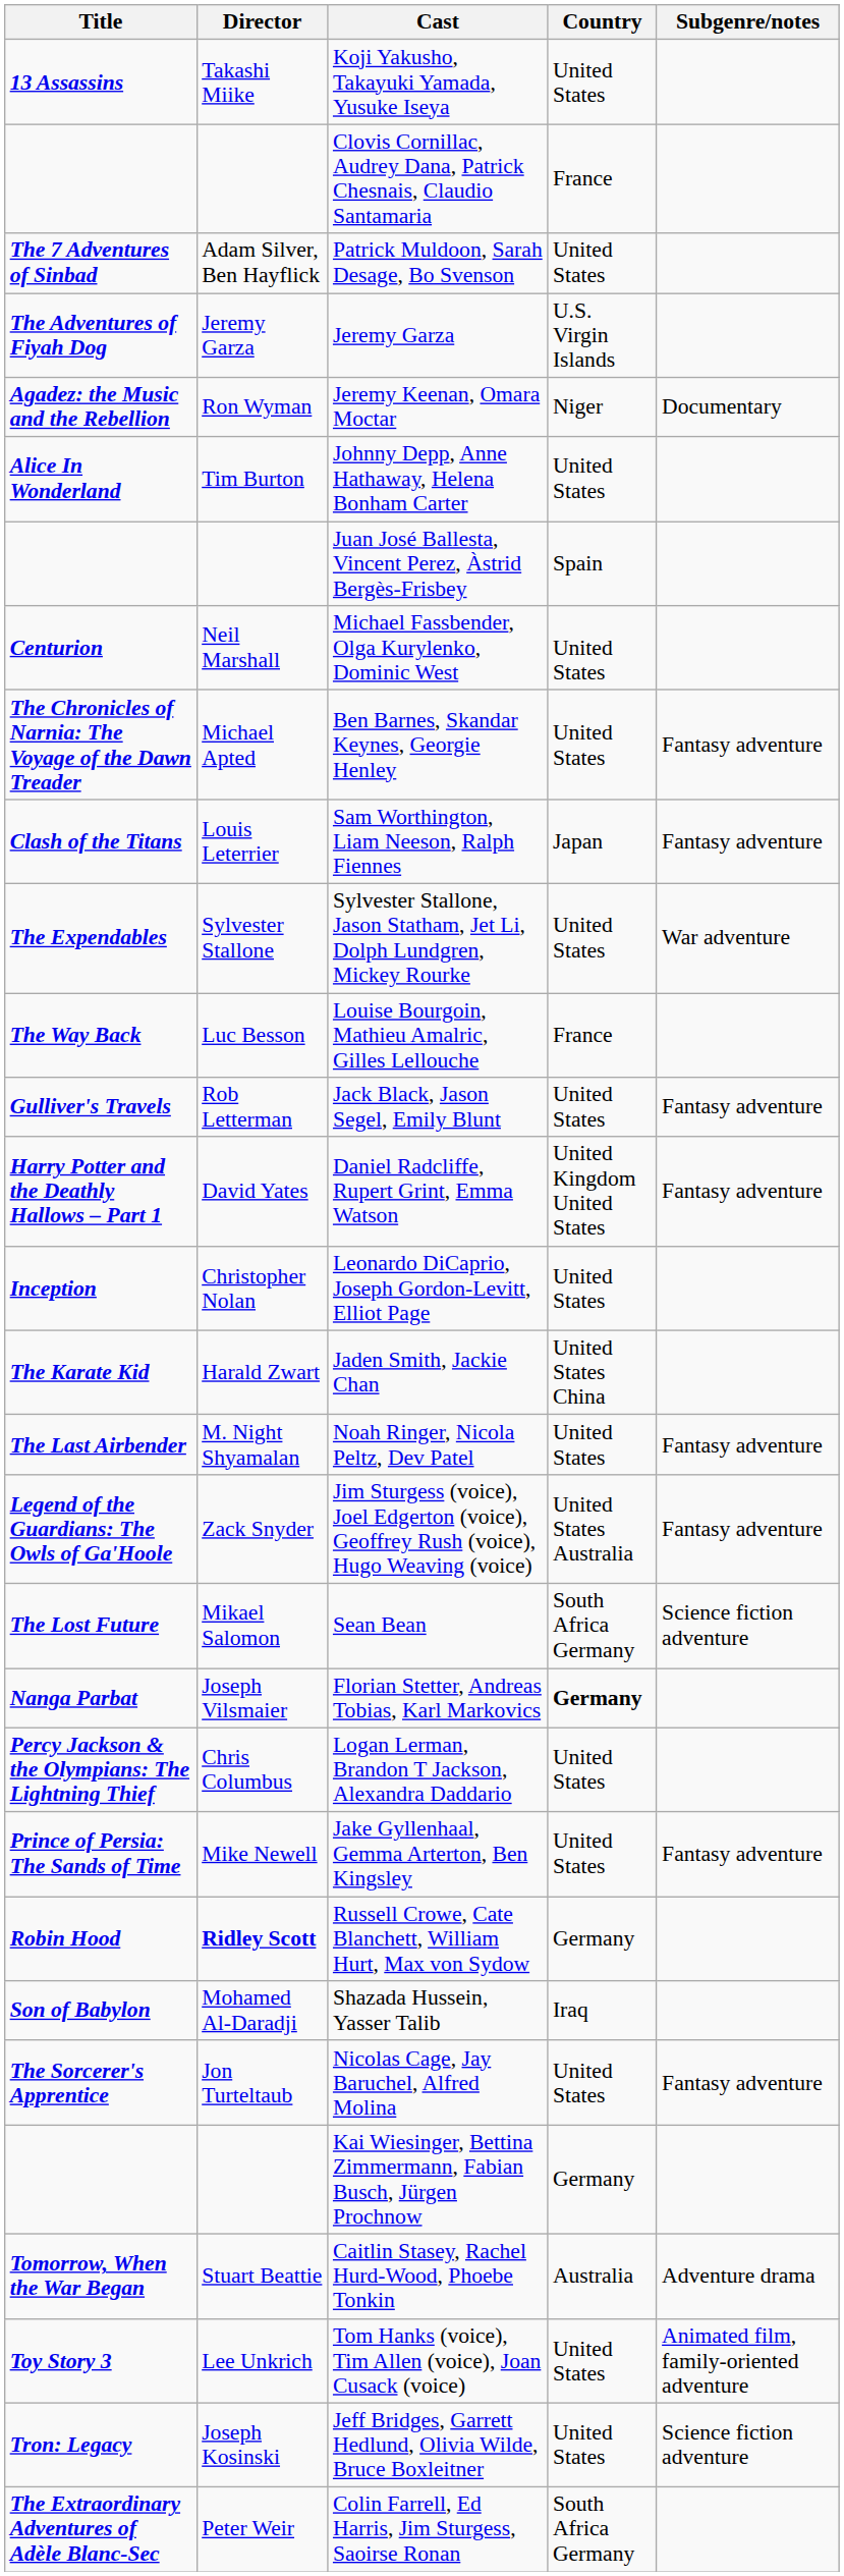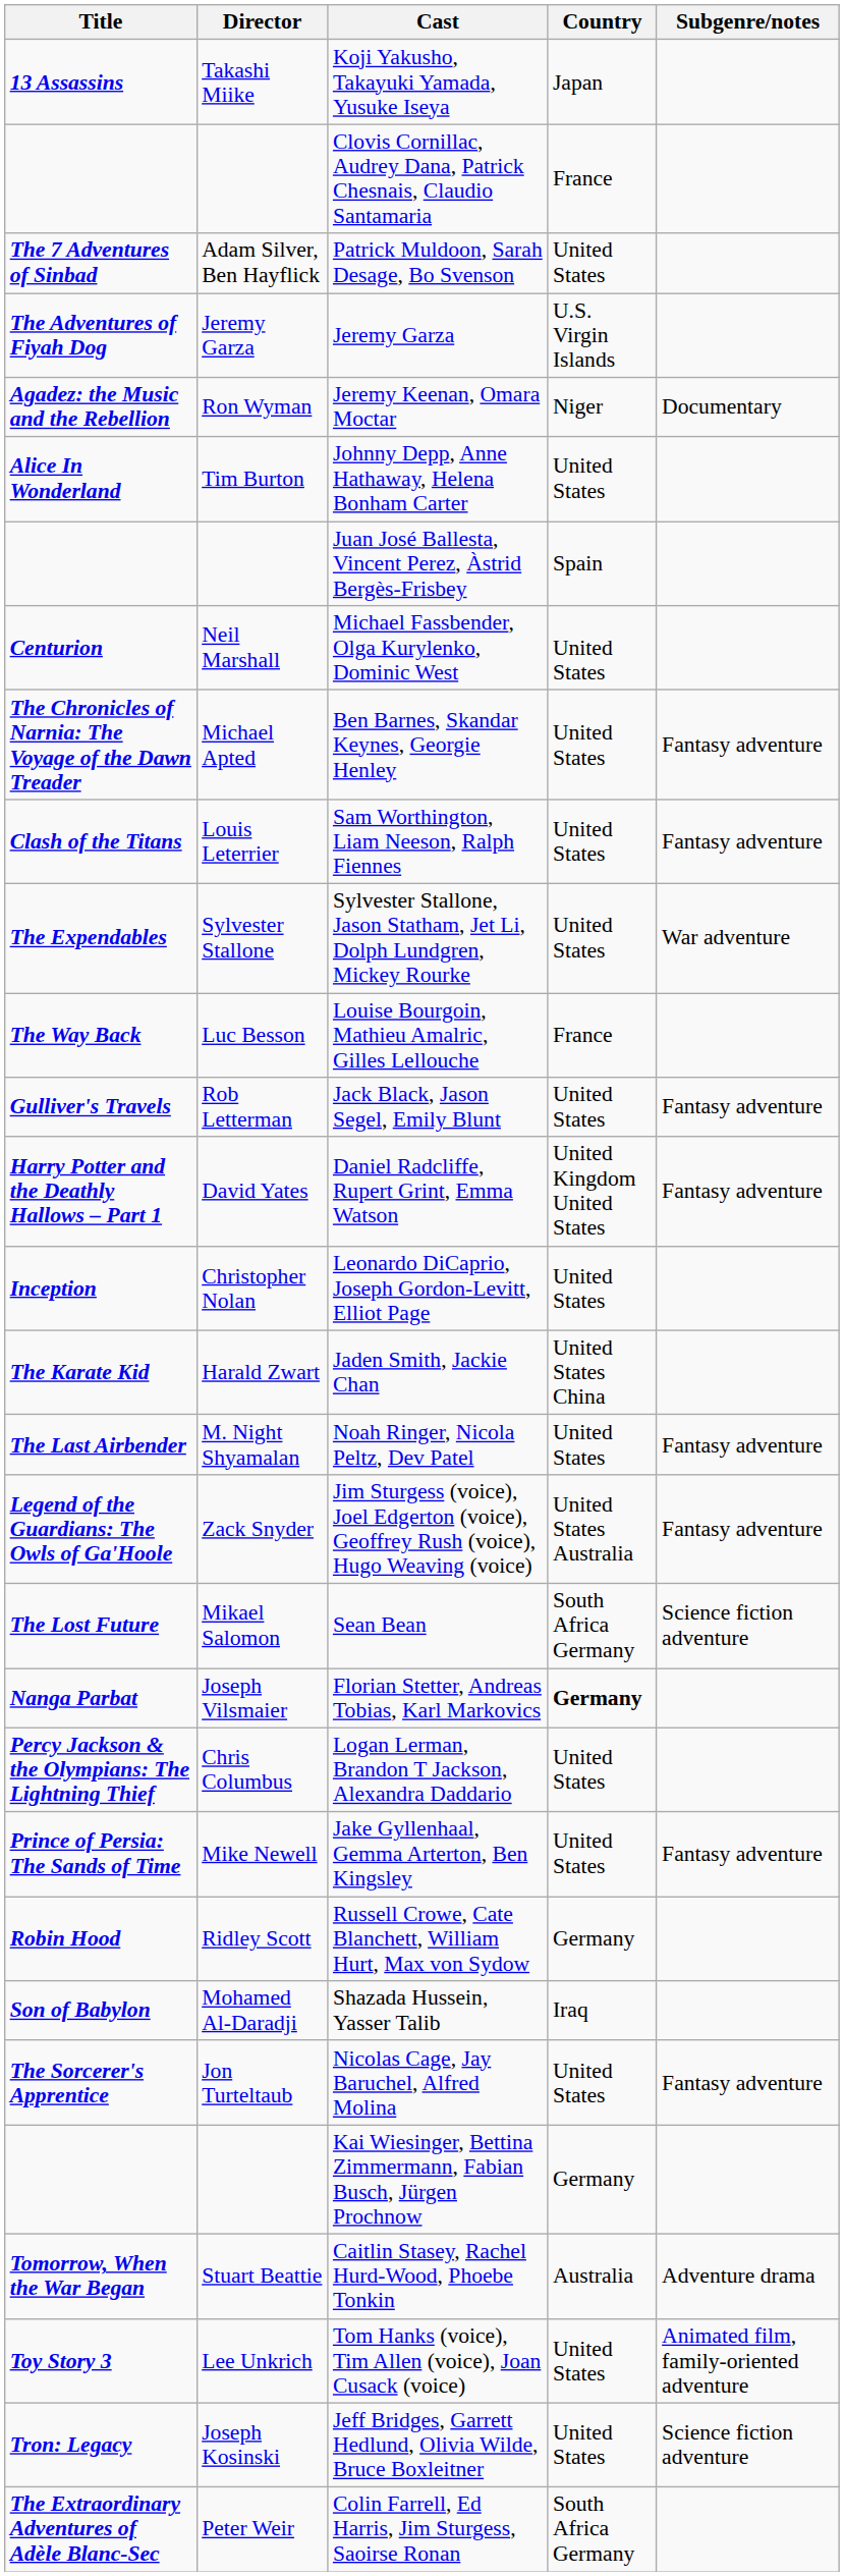Koji Yakusho, Takayuki Yamada, Yusuke Iseya | Country: United States -> Japan
Sam Worthington, Liam Neeson, Ralph Fiennes | Country: Japan -> United States
Russell Crowe, Cate Blanchett, William Hurt, Max von Sydow | Director: bold -> normal
